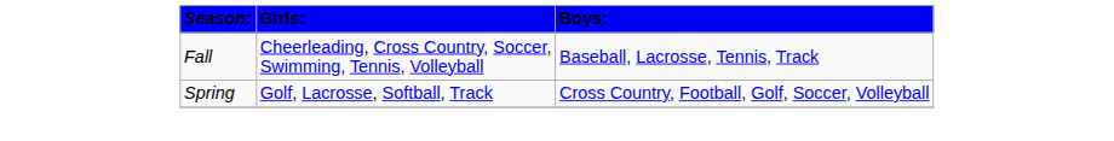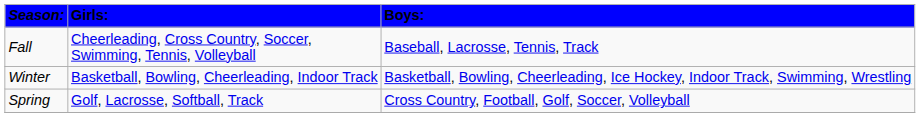+ row: Winter | Basketball, Bowling, Cheerleading, Indoor Track | Basketball, Bowling, Cheerleading, Ice Hockey, Indoor Track, Swimming, Wrestling
